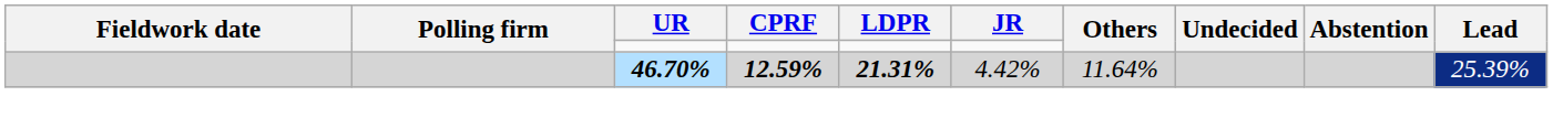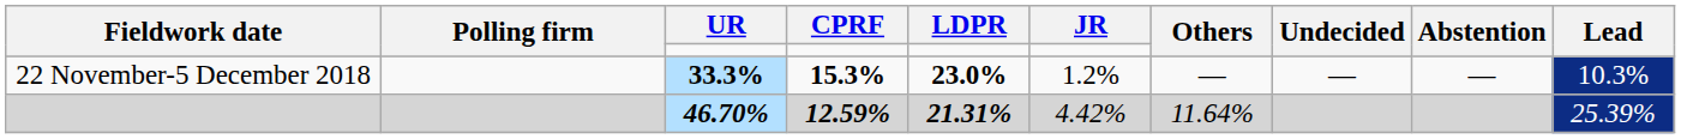+ row: 22 November-5 December 2018 | 33.3% | 15.3% | 23.0% | 1.2% | — | — | — | 10.3%
